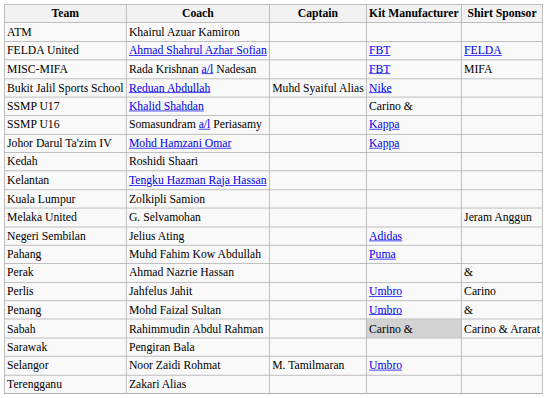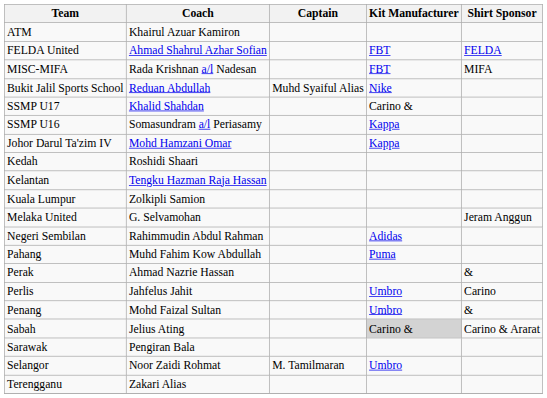Negeri Sembilan | Coach: Jelius Ating -> Rahimmudin Abdul Rahman
Sabah | Coach: Rahimmudin Abdul Rahman -> Jelius Ating
